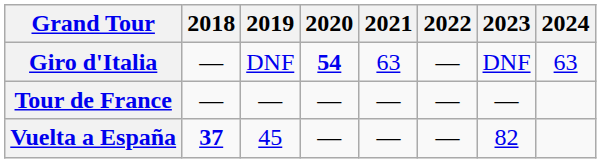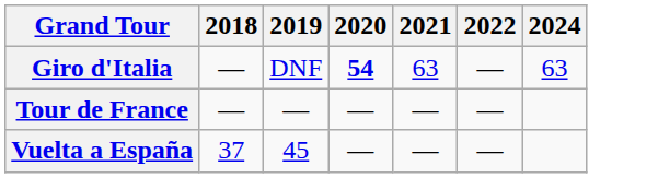- column: 2023 | DNF | — | 82
Vuelta a España | 2018: bold -> normal
